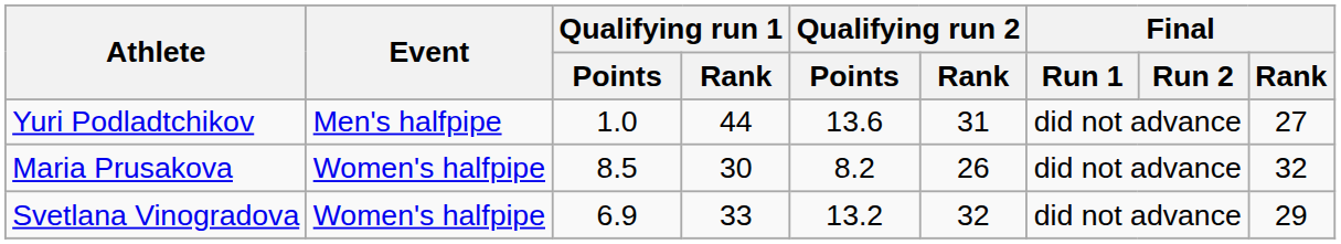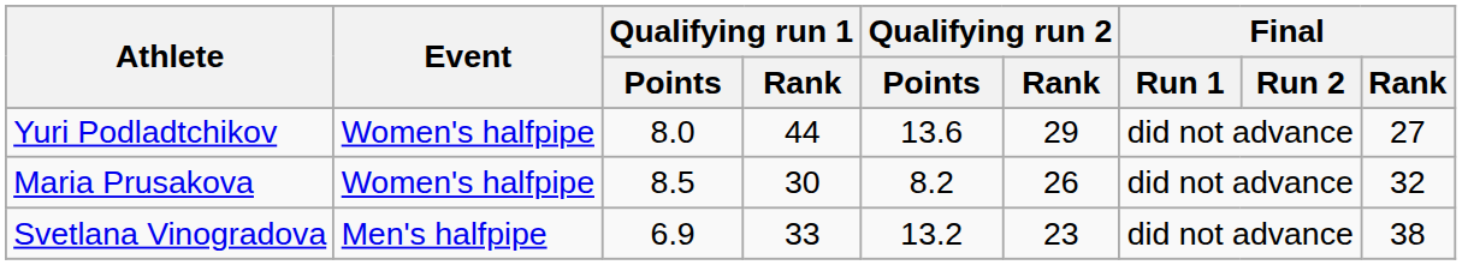Yuri Podladtchikov | Event: Men's halfpipe -> Women's halfpipe
Yuri Podladtchikov | Qualifying run 1 / Points: 1.0 -> 8.0
Yuri Podladtchikov | Qualifying run 2 / Rank: 31 -> 29
Svetlana Vinogradova | Event: Women's halfpipe -> Men's halfpipe
Svetlana Vinogradova | Qualifying run 2 / Rank: 32 -> 23
Svetlana Vinogradova | Final / Rank: 29 -> 38
